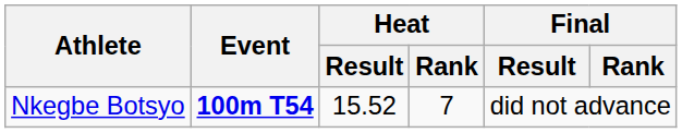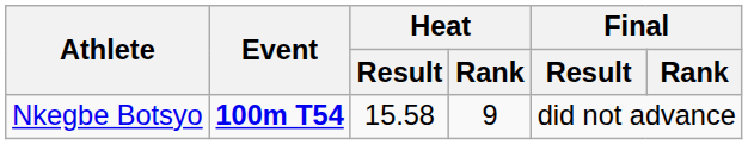Nkegbe Botsyo | Heat / Result: 15.52 -> 15.58
Nkegbe Botsyo | Heat / Rank: 7 -> 9
